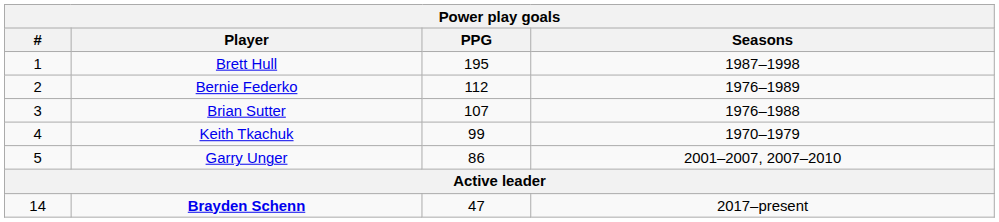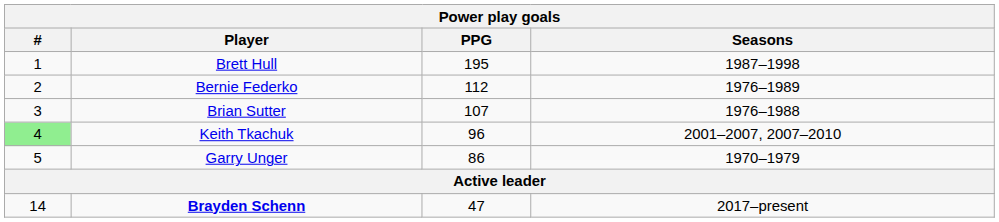Keith Tkachuk | #: no background -> lightgreen background
Keith Tkachuk | PPG: 99 -> 96
Keith Tkachuk | Seasons: 1970–1979 -> 2001–2007, 2007–2010
Garry Unger | Seasons: 2001–2007, 2007–2010 -> 1970–1979
